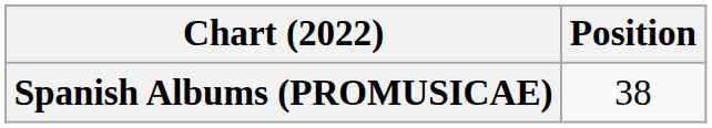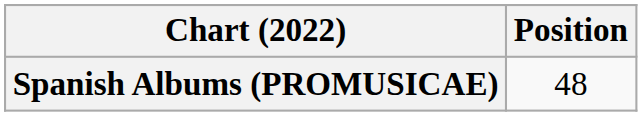Spanish Albums (PROMUSICAE) | Position: 38 -> 48
